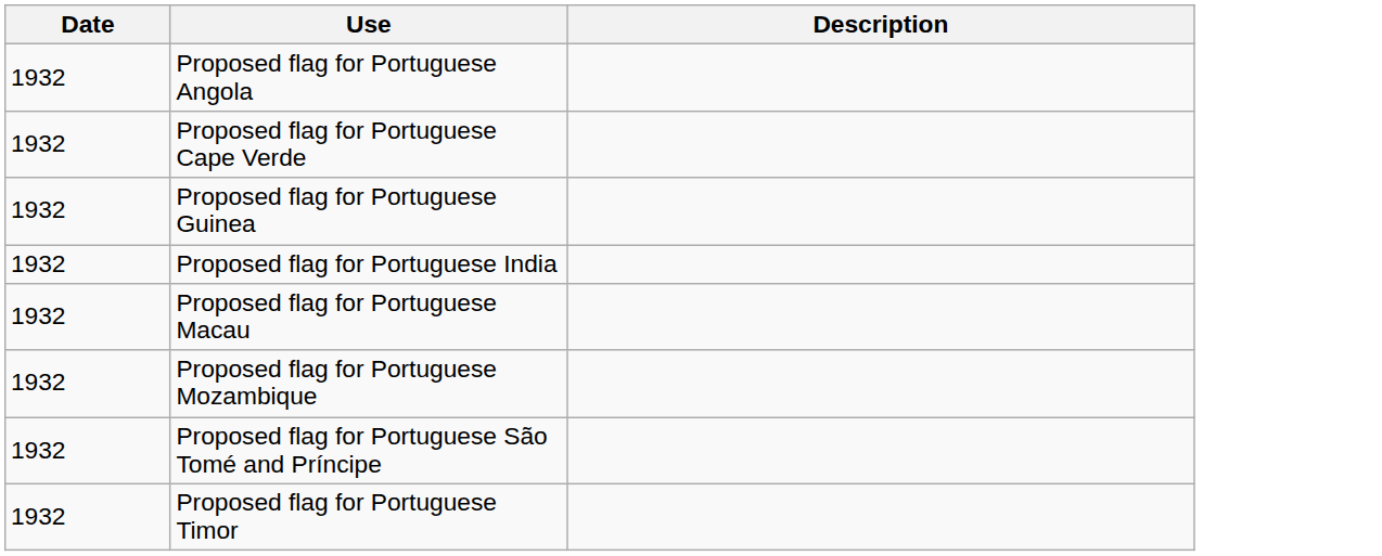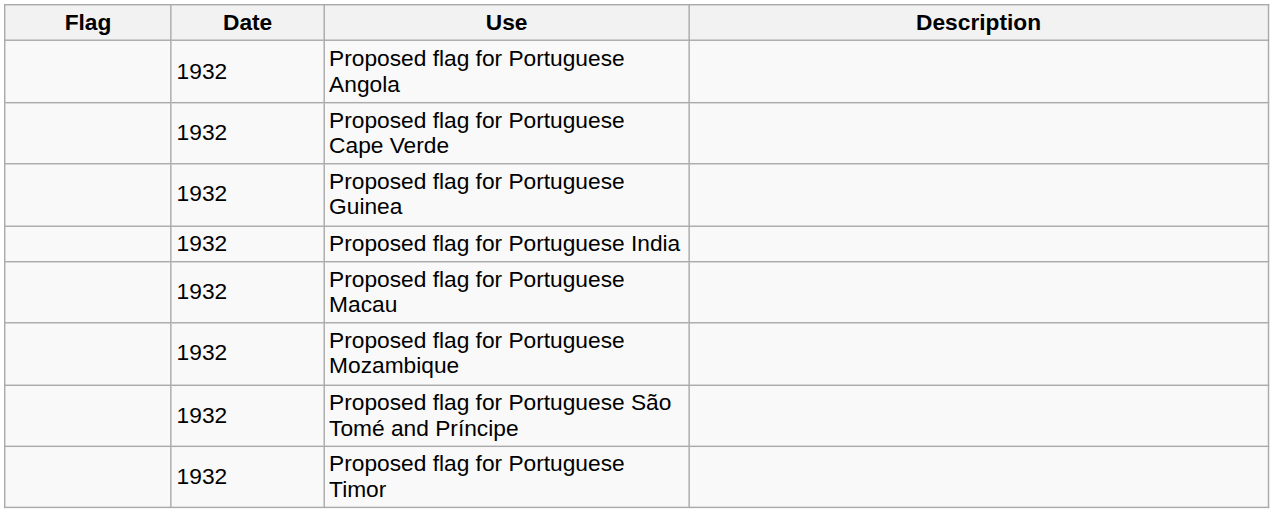+ column: Flag
